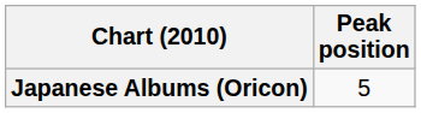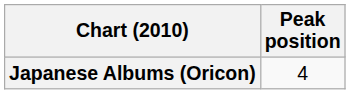Japanese Albums (Oricon) | Peak position: 5 -> 4
